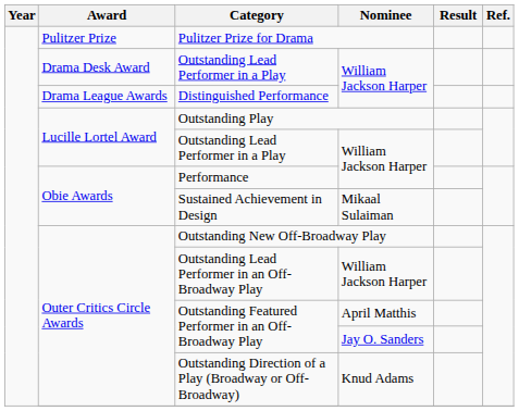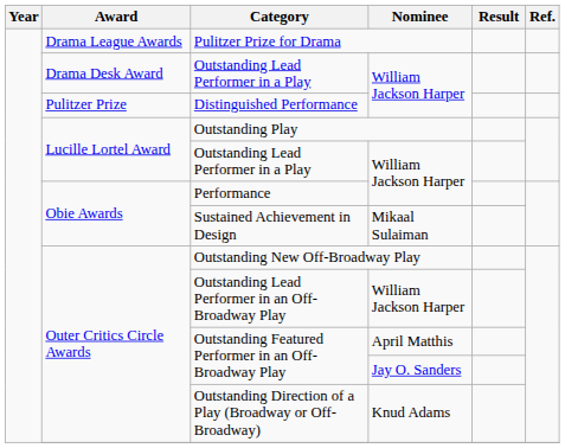Pulitzer Prize for Drama | Award: Pulitzer Prize -> Drama League Awards
Distinguished Performance | Award: Drama League Awards -> Pulitzer Prize
